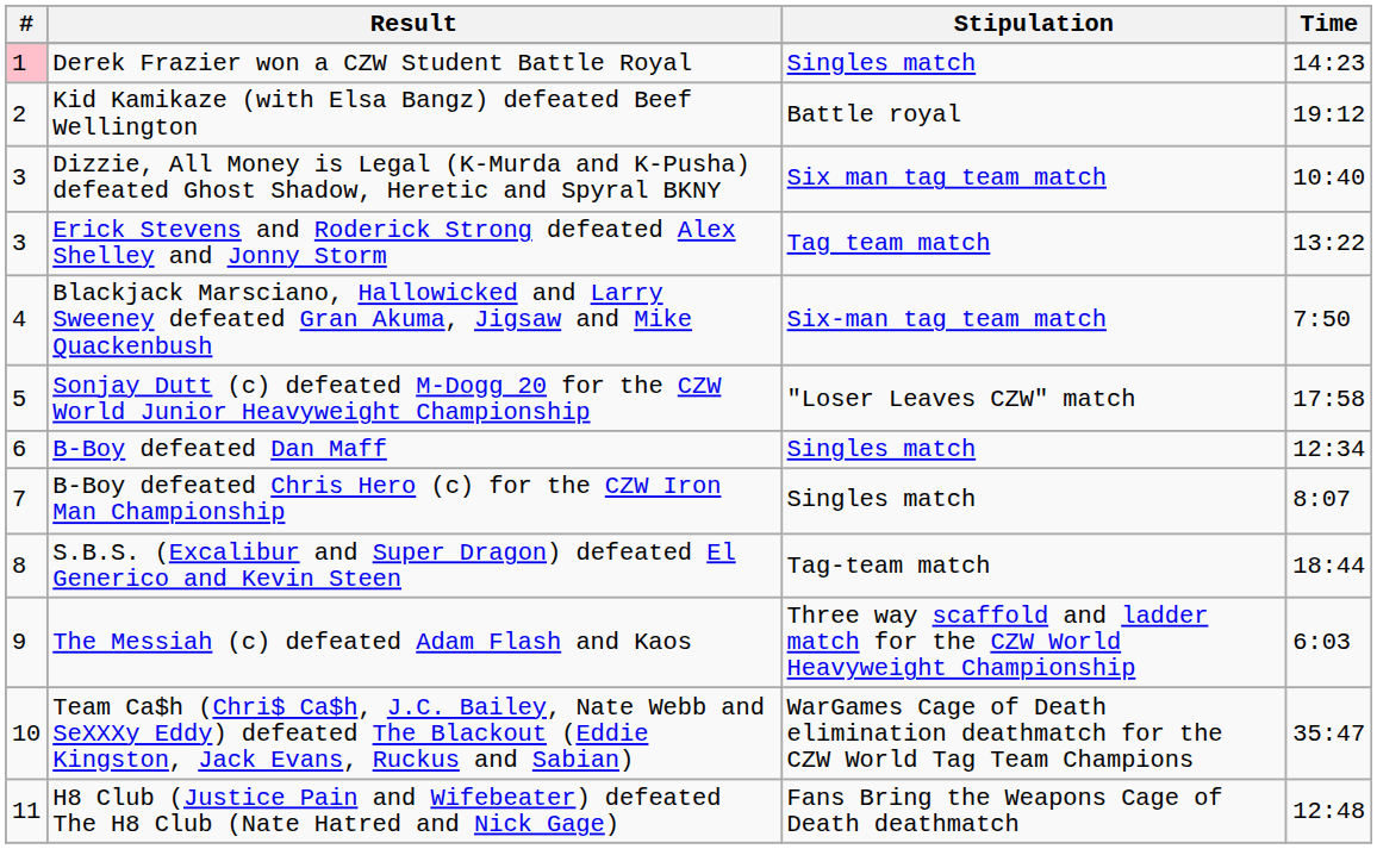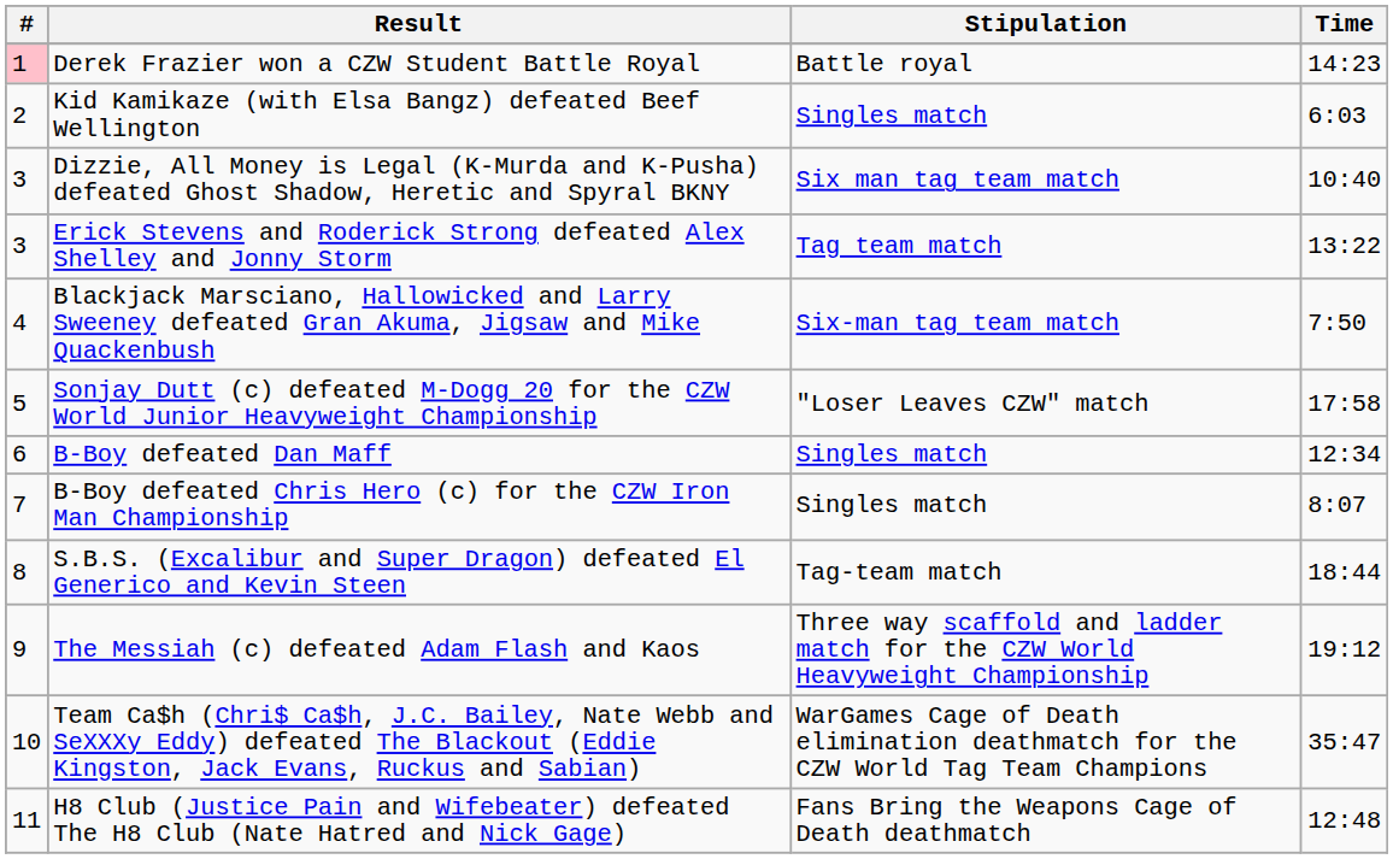Derek Frazier won a CZW Student Battle Royal | Stipulation: Singles match -> Battle royal
Kid Kamikaze (with Elsa Bangz) defeated Beef Wellington | Stipulation: Battle royal -> Singles match
Kid Kamikaze (with Elsa Bangz) defeated Beef Wellington | Time: 19:12 -> 6:03
The Messiah (c) defeated Adam Flash and Kaos | Time: 6:03 -> 19:12
